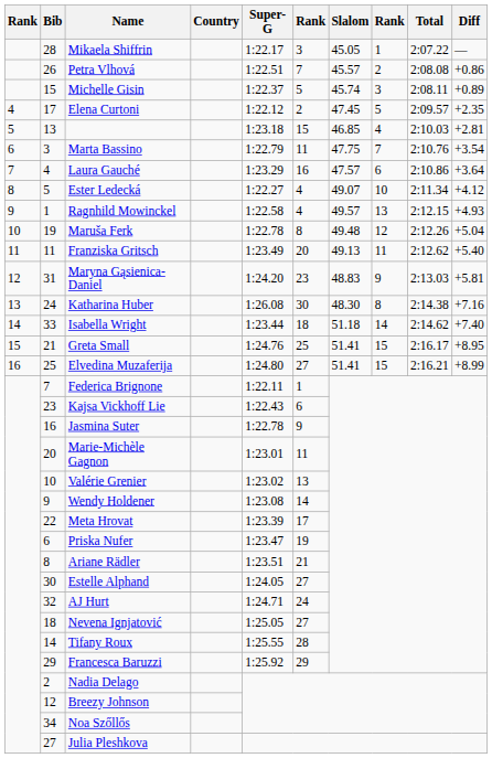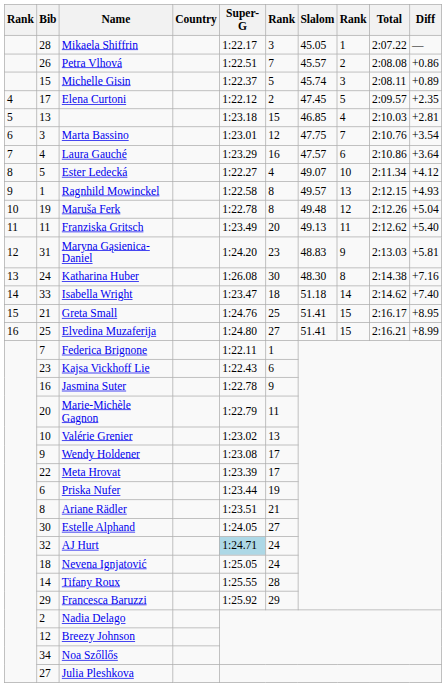Marta Bassino | Super-G: 1:22.79 -> 1:23.01
Marta Bassino | column 6: 11 -> 12
Ragnhild Mowinckel | column 6: 4 -> 8
Isabella Wright | Super-G: 1:23.44 -> 1:23.47
Marie-Michèle Gagnon | Super-G: 1:23.01 -> 1:22.79
Wendy Holdener | column 6: 14 -> 17
Priska Nufer | Super-G: 1:23.47 -> 1:23.44
AJ Hurt | Super-G: no background -> lightblue background
Nevena Ignjatović | column 6: 27 -> 24
